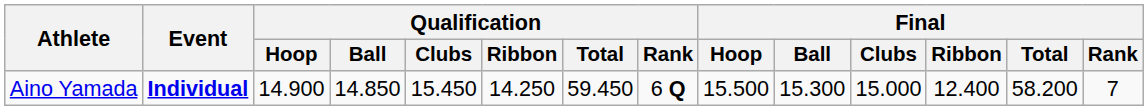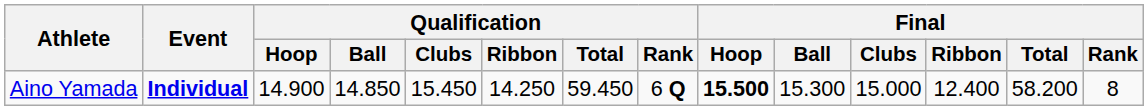Aino Yamada | Final / Hoop: normal -> bold
Aino Yamada | Final / Rank: 7 -> 8
